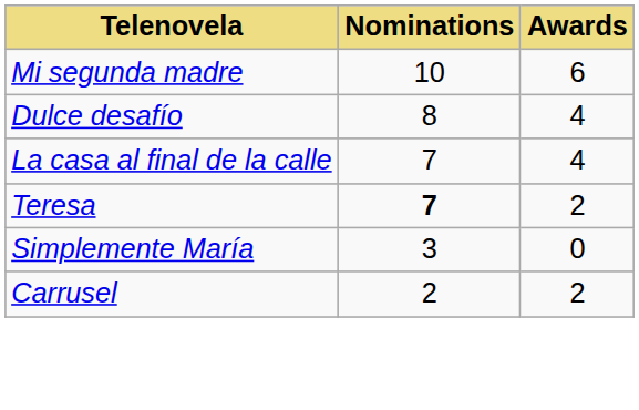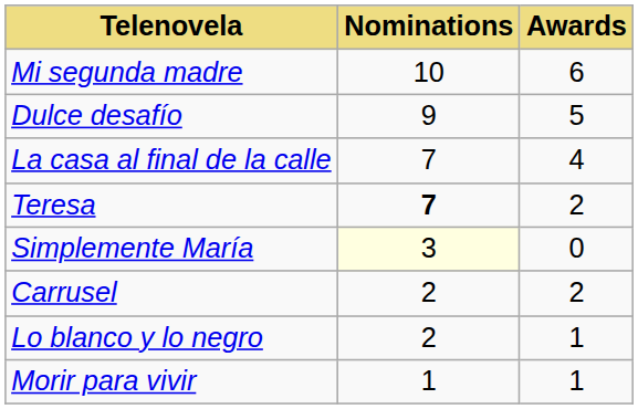Dulce desafío | Nominations: 8 -> 9
Dulce desafío | Awards: 4 -> 5
Simplemente María | Nominations: no background -> lightyellow background
+ row: Lo blanco y lo negro | 2 | 1
+ row: Morir para vivir | 1 | 1
